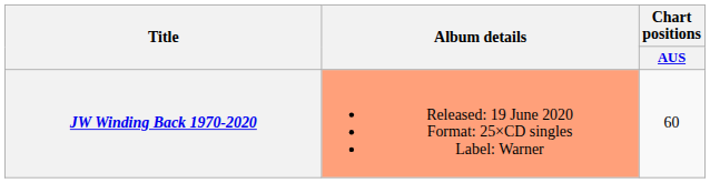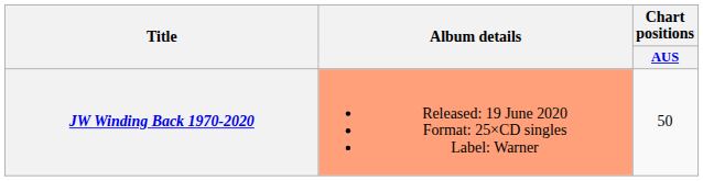JW Winding Back 1970-2020 | Chart positions / AUS: 60 -> 50
